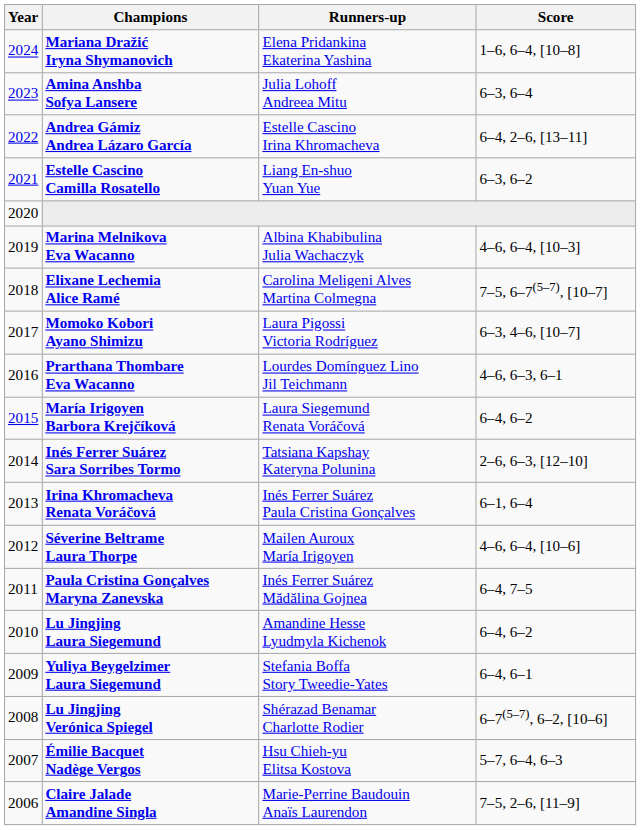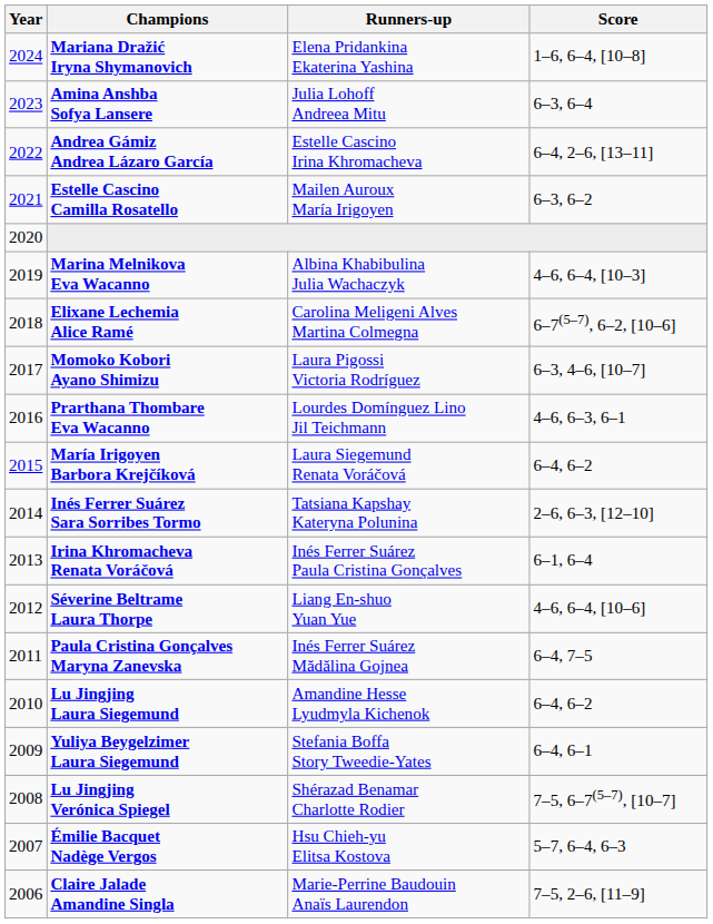Estelle Cascino Camilla Rosatello | Runners-up: Liang En-shuo Yuan Yue -> Mailen Auroux María Irigoyen
Elixane Lechemia Alice Ramé | Score: 7–5, 6–7(5–7), [10–7] -> 6–7(5–7), 6–2, [10–6]
Séverine Beltrame Laura Thorpe | Runners-up: Mailen Auroux María Irigoyen -> Liang En-shuo Yuan Yue
Lu Jingjing Verónica Spiegel | Score: 6–7(5–7), 6–2, [10–6] -> 7–5, 6–7(5–7), [10–7]
